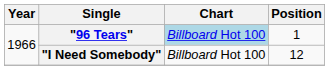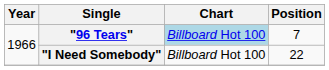"96 Tears" | Position: 1 -> 7
"I Need Somebody" | Position: 12 -> 22
